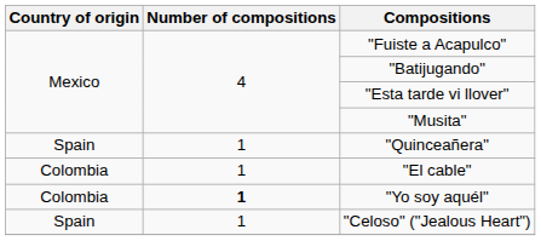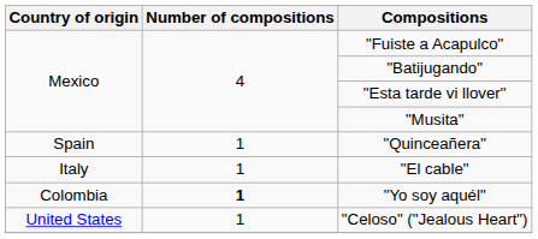"El cable" | Country of origin: Colombia -> Italy
"Celoso" ("Jealous Heart") | Country of origin: Spain -> United States
